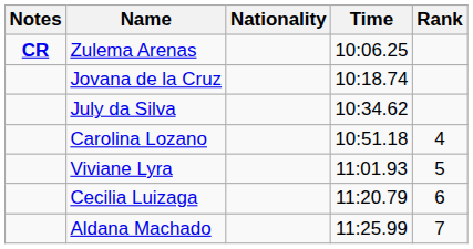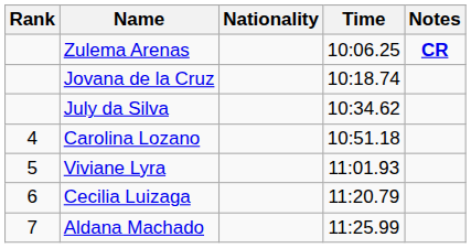columns swapped: Rank <-> Notes
